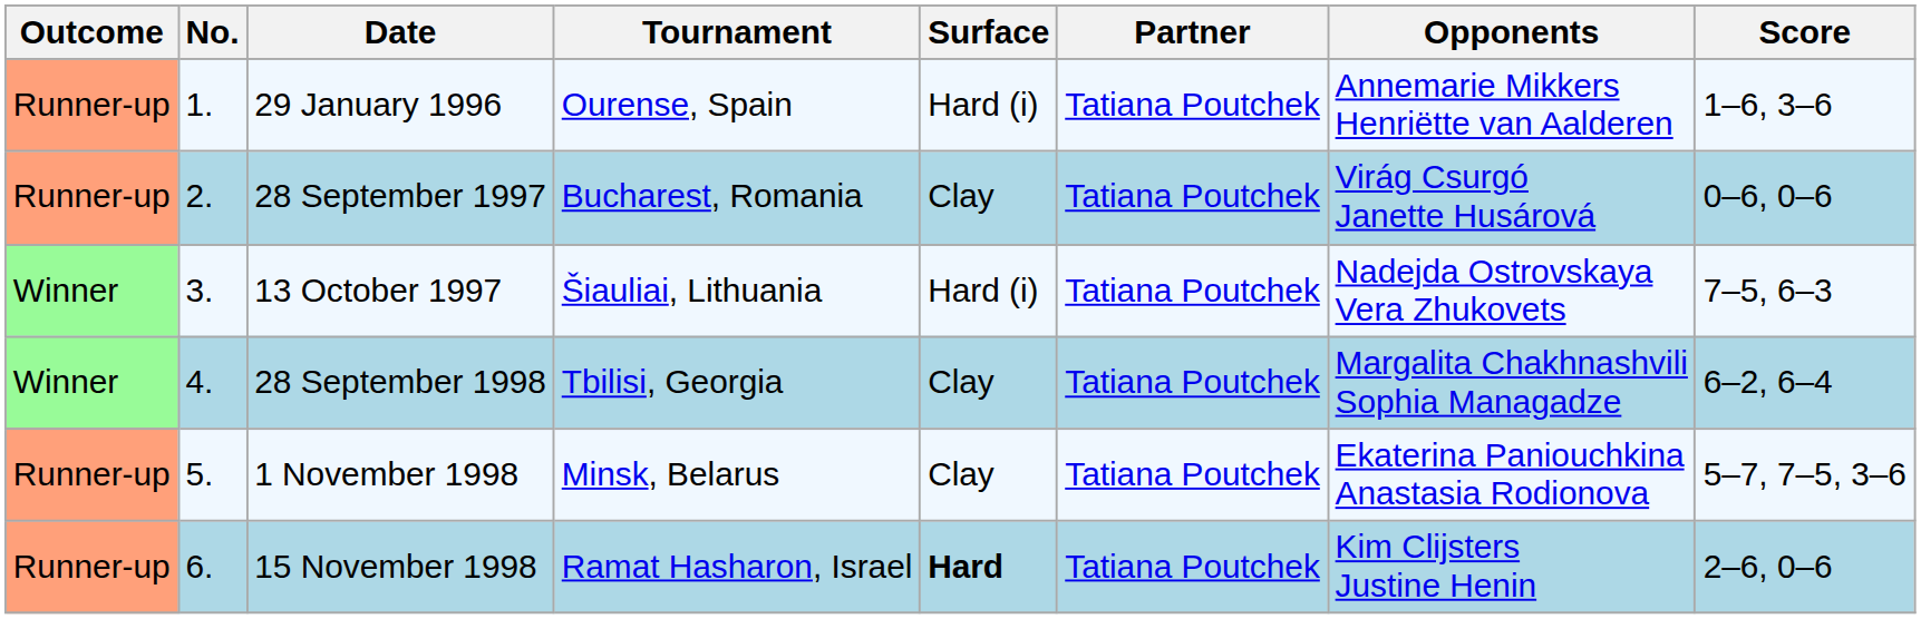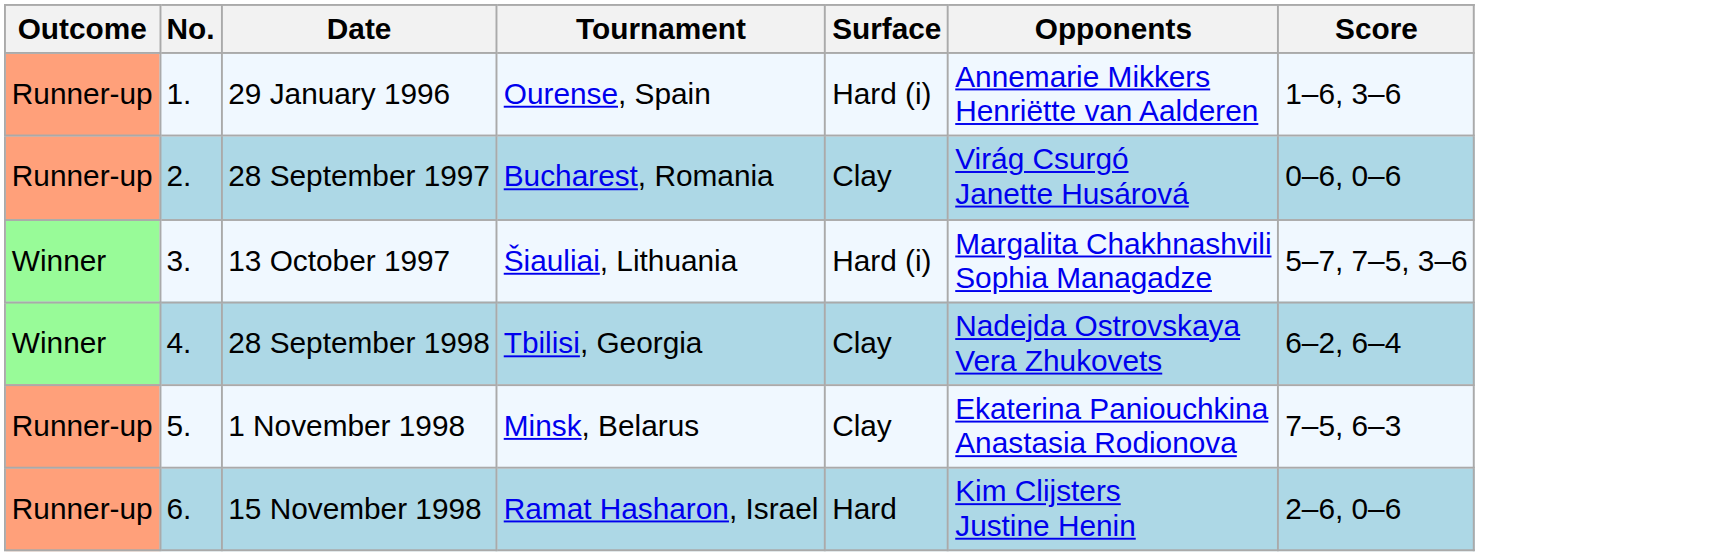- column: Partner | Tatiana Poutchek | Tatiana Poutchek | Tatiana Poutchek | Tatiana Poutchek | Tatiana Poutchek | Tatiana Poutchek
13 October 1997 | Opponents: Nadejda Ostrovskaya Vera Zhukovets -> Margalita Chakhnashvili Sophia Managadze
13 October 1997 | Score: 7–5, 6–3 -> 5–7, 7–5, 3–6
28 September 1998 | Opponents: Margalita Chakhnashvili Sophia Managadze -> Nadejda Ostrovskaya Vera Zhukovets
1 November 1998 | Score: 5–7, 7–5, 3–6 -> 7–5, 6–3
15 November 1998 | Surface: bold -> normal
